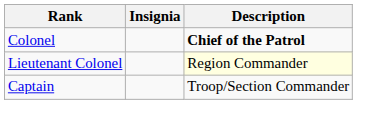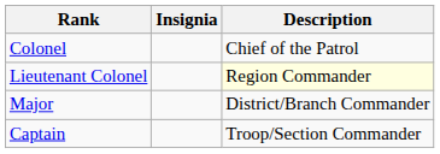Colonel | Description: bold -> normal
+ row: Major | District/Branch Commander
